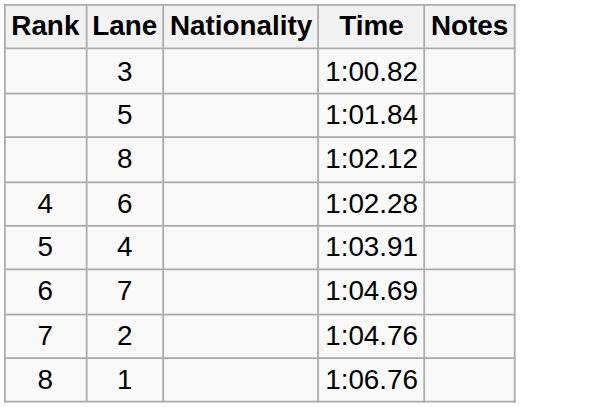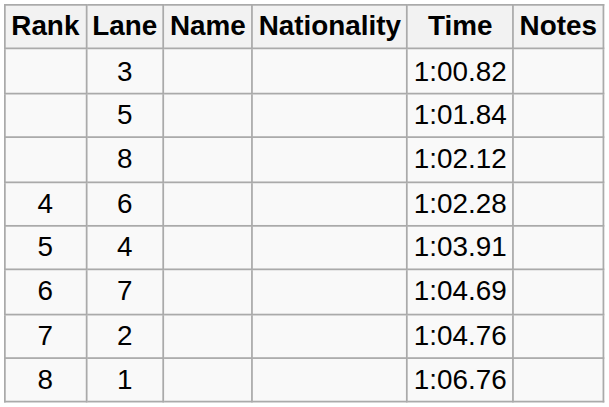+ column: Name
